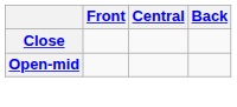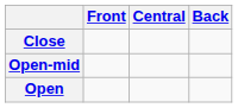+ row: Open
